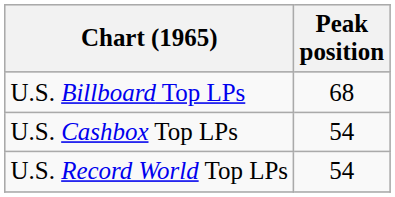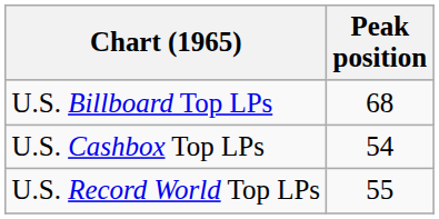U.S. Record World Top LPs | Peak position: 54 -> 55
